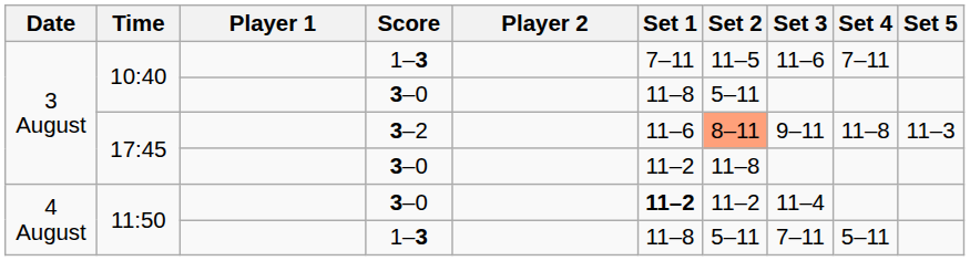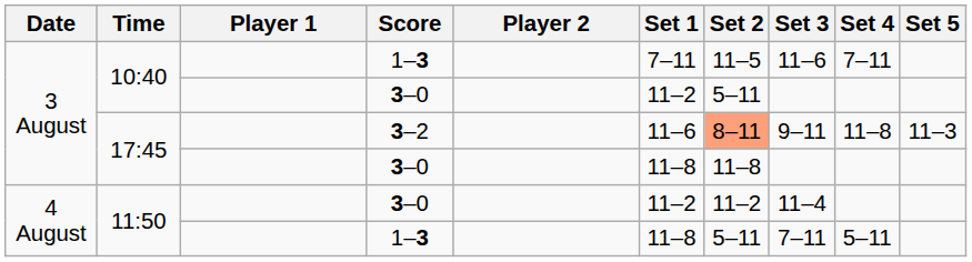10:40 / 3–0 | Set 1: 11–8 -> 11–2
17:45 / 3–0 | Set 1: 11–2 -> 11–8
11:50 / 3–0 | Set 1: bold -> normal
